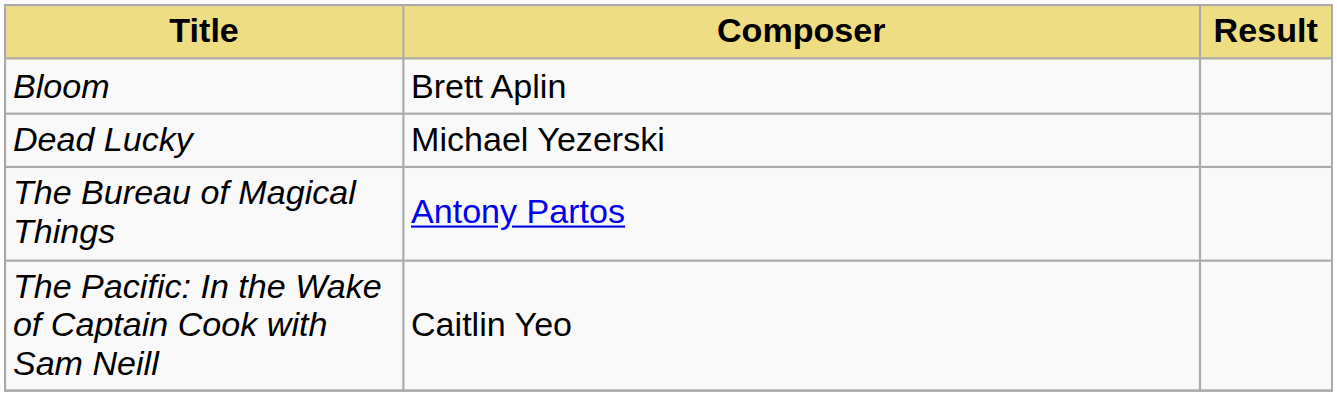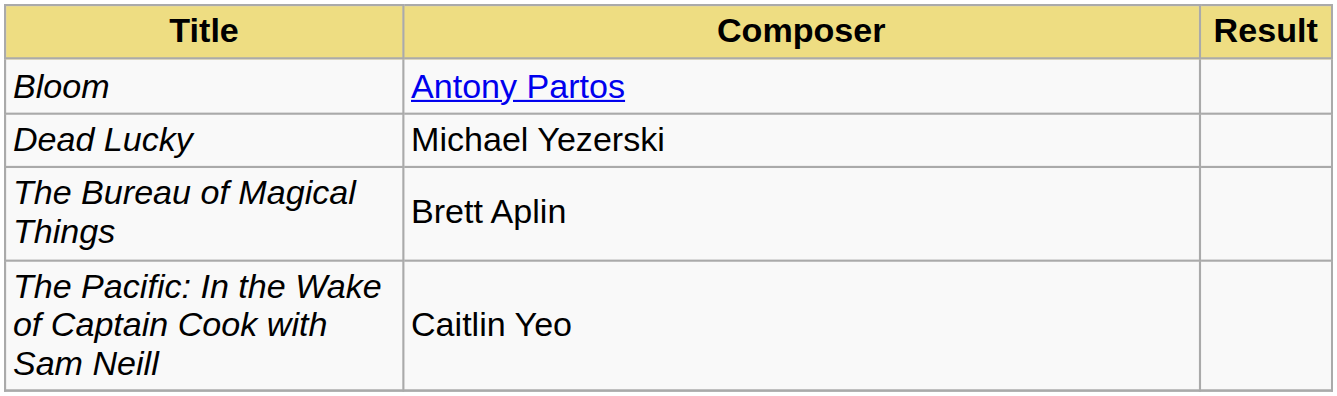Bloom | Composer: Brett Aplin -> Antony Partos
The Bureau of Magical Things | Composer: Antony Partos -> Brett Aplin
